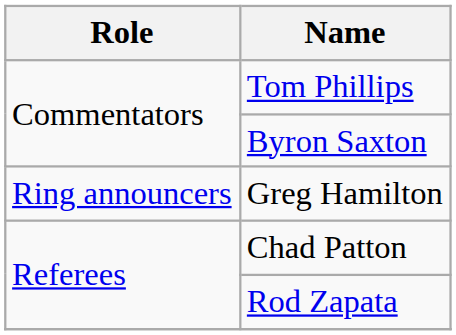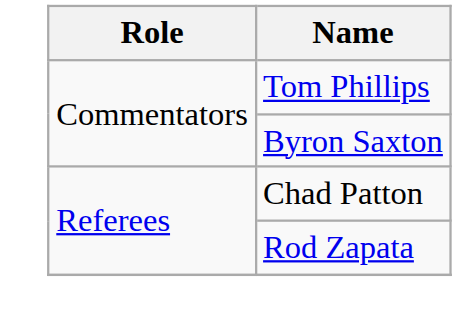- row: Ring announcers | Greg Hamilton
